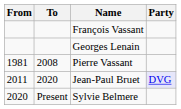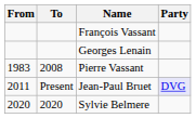Pierre Vassant | From: 1981 -> 1983
Jean-Paul Bruet | To: 2020 -> Present
Sylvie Belmere | To: Present -> 2020
